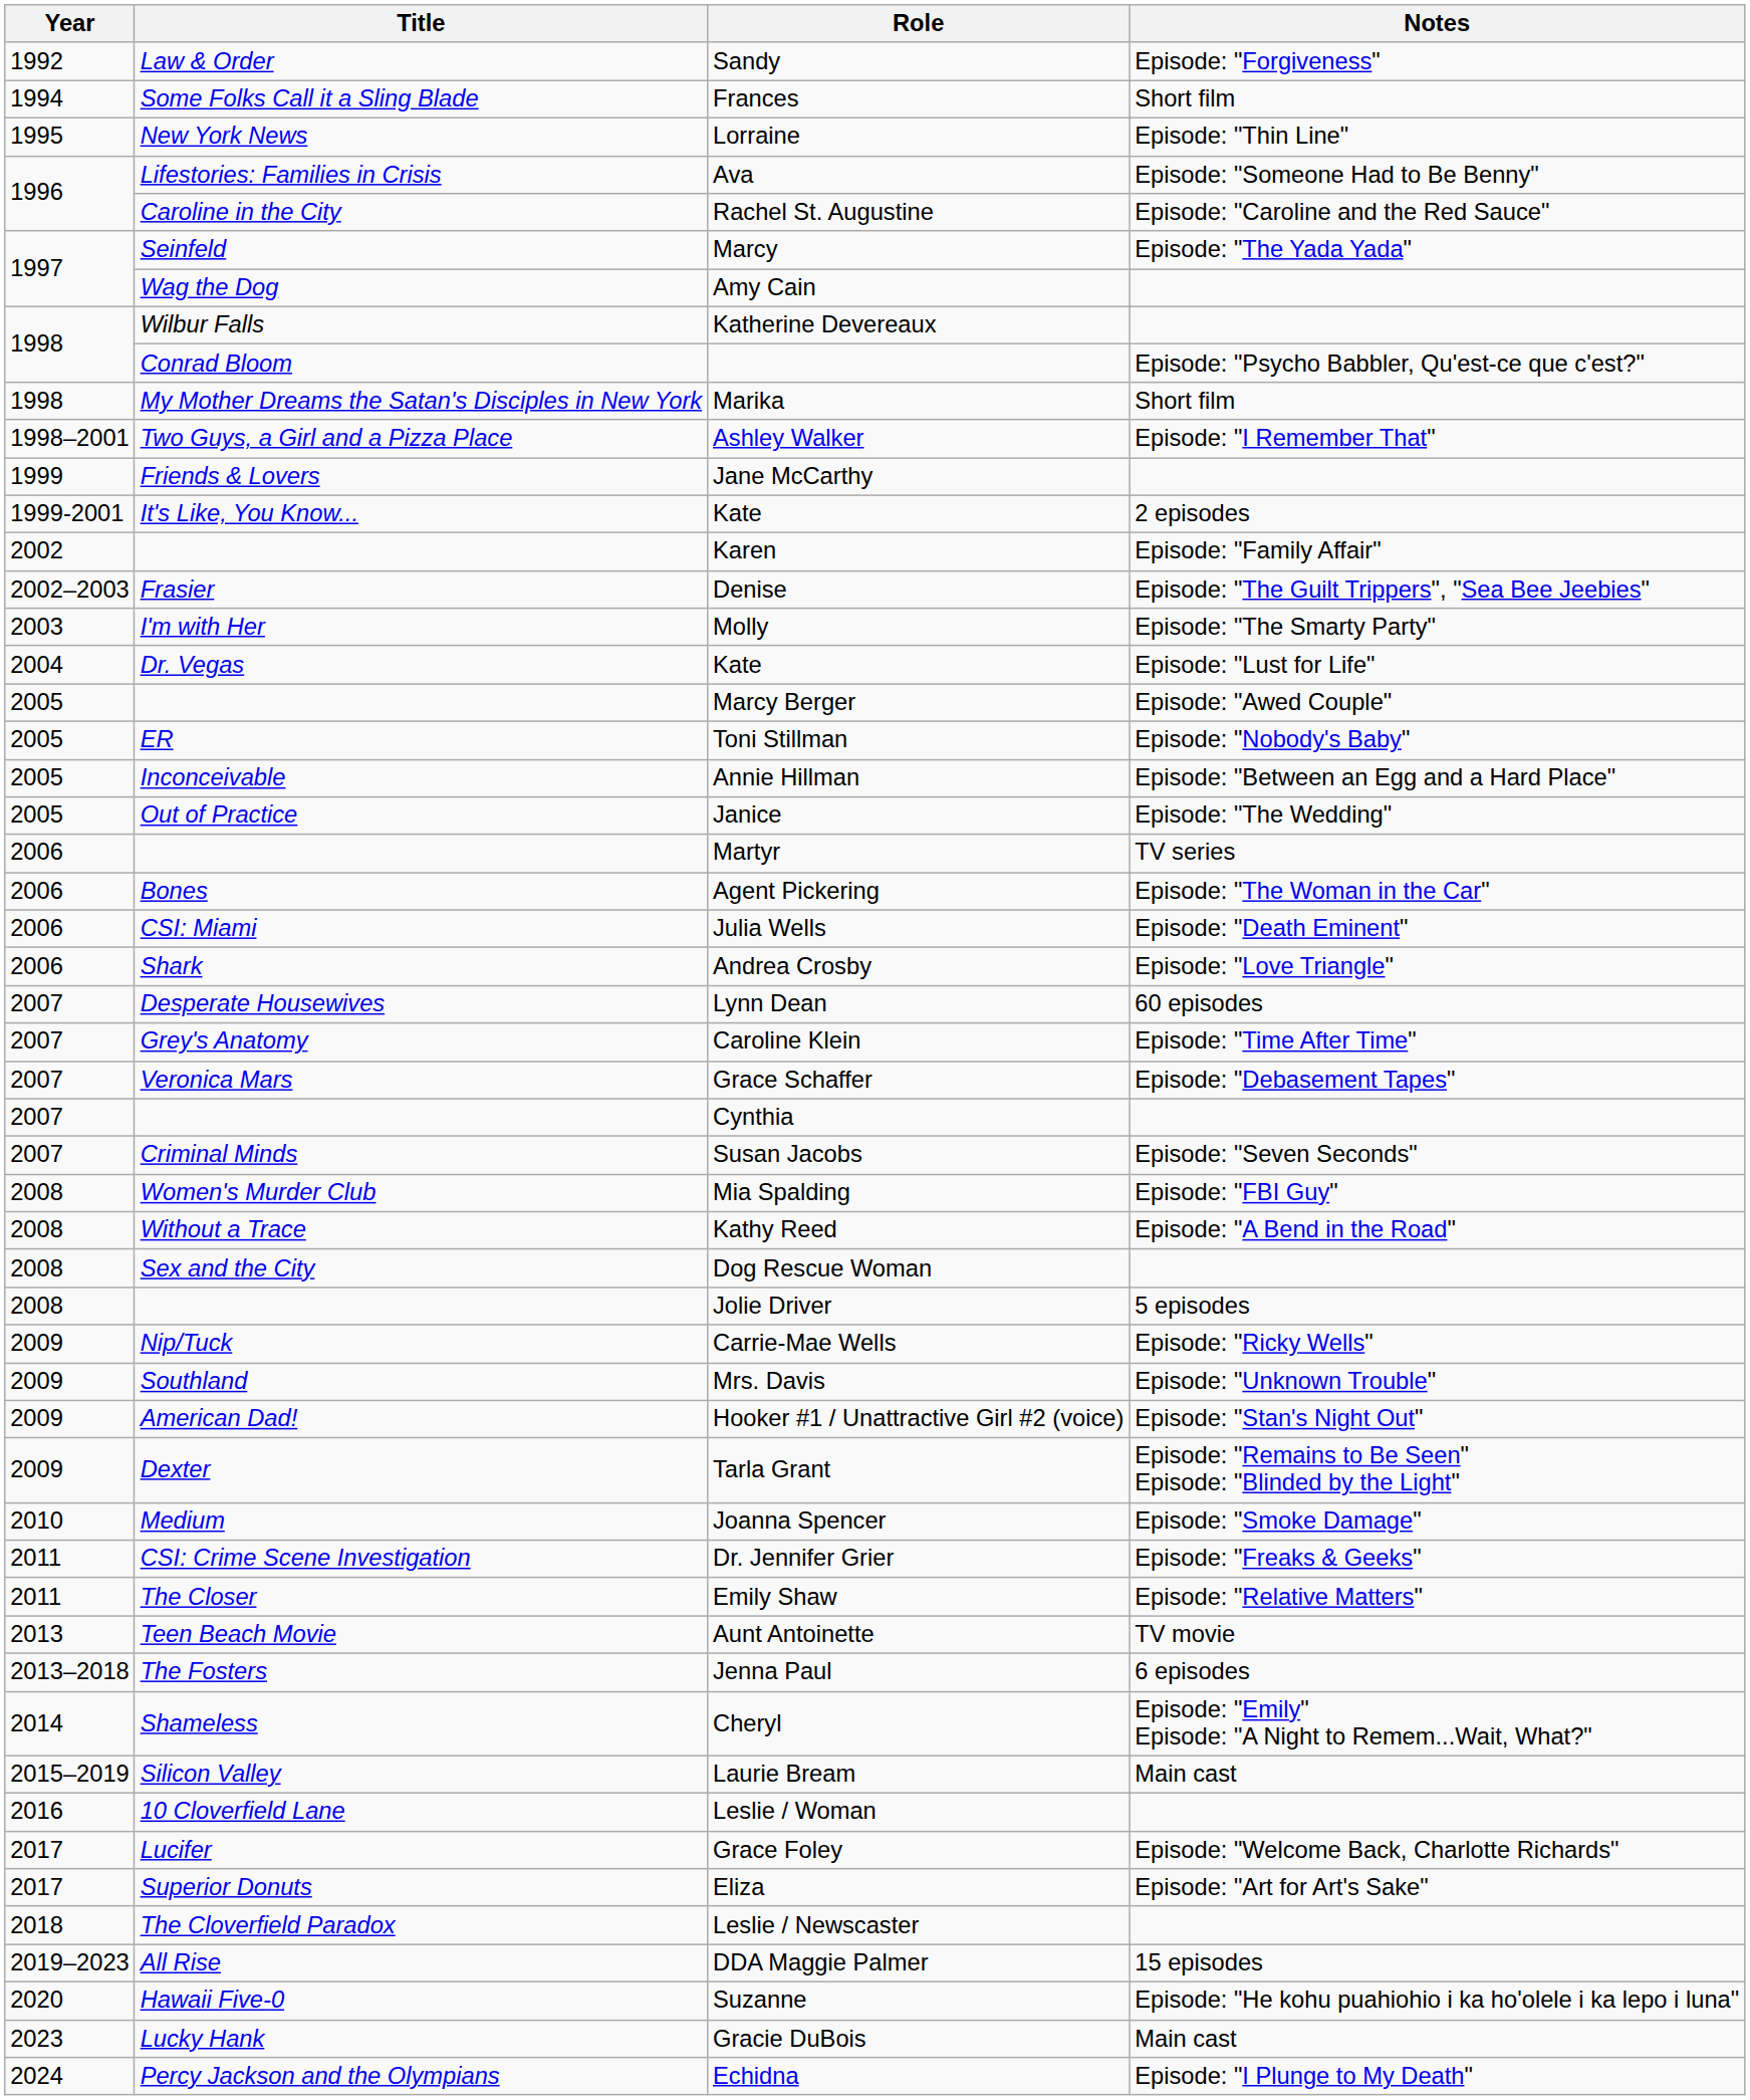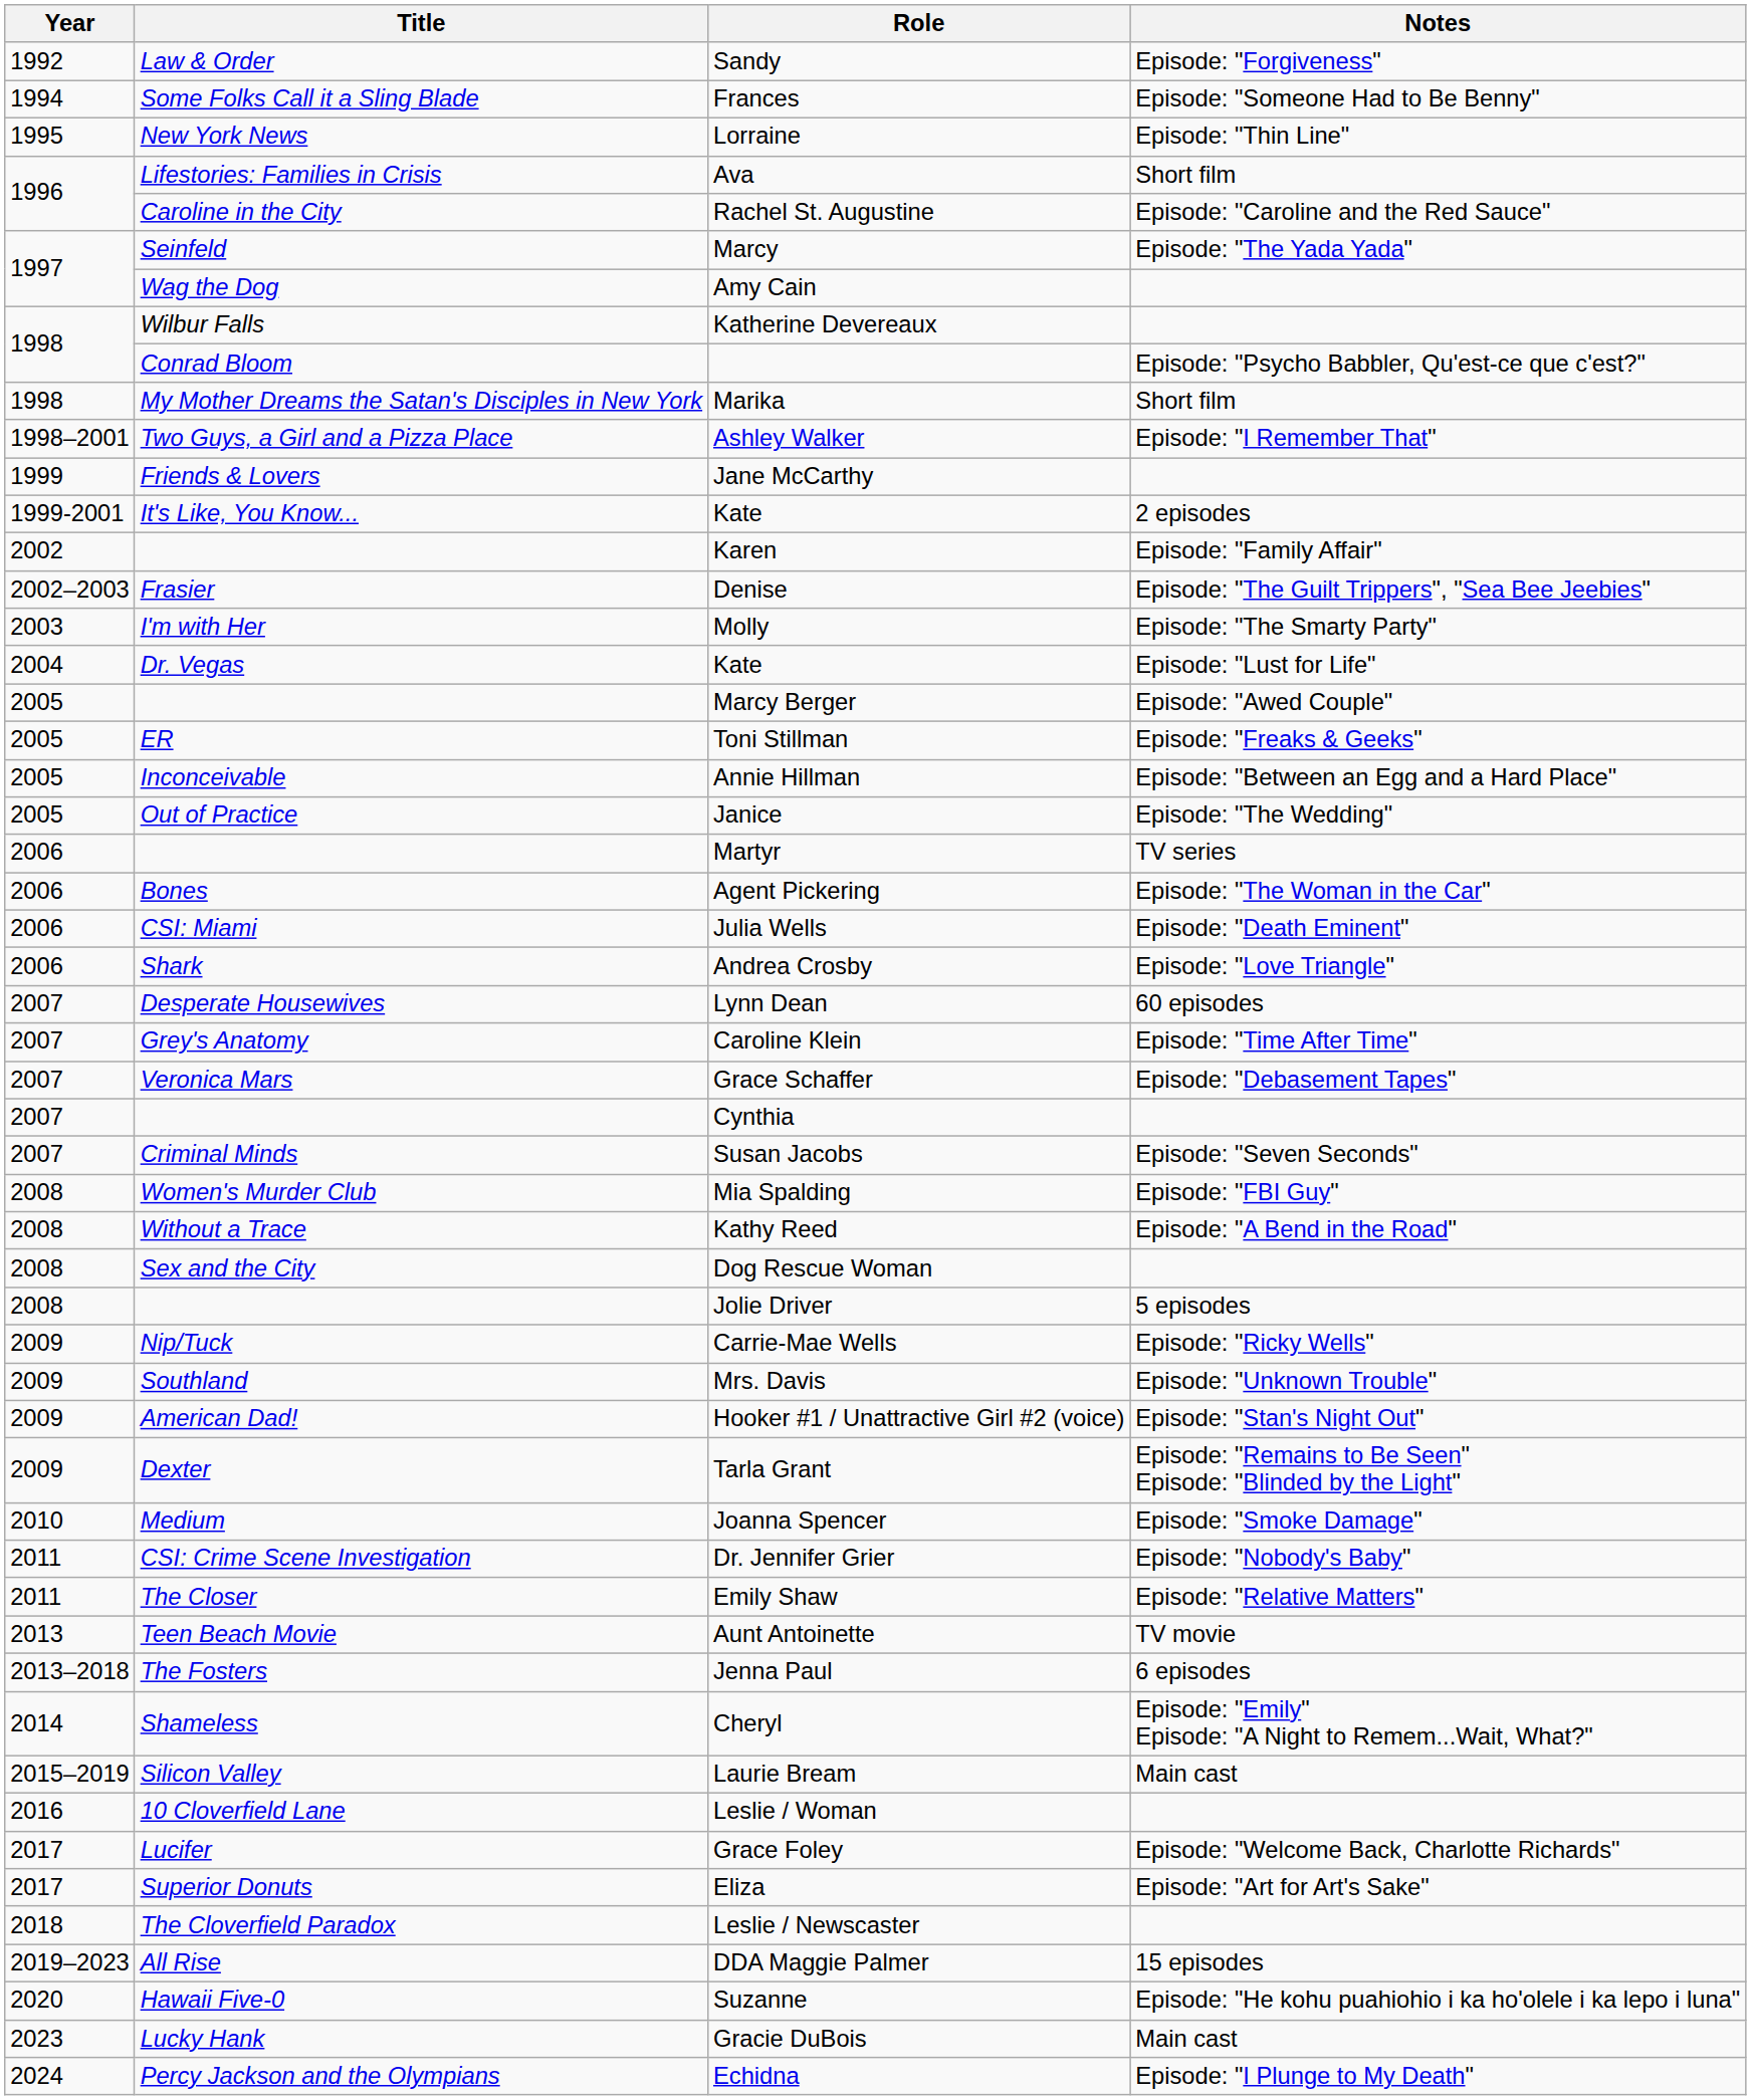Frances | Notes: Short film -> Episode: "Someone Had to Be Benny"
Ava | Notes: Episode: "Someone Had to Be Benny" -> Short film
Toni Stillman | Notes: Episode: "Nobody's Baby" -> Episode: "Freaks & Geeks"
Dr. Jennifer Grier | Notes: Episode: "Freaks & Geeks" -> Episode: "Nobody's Baby"
